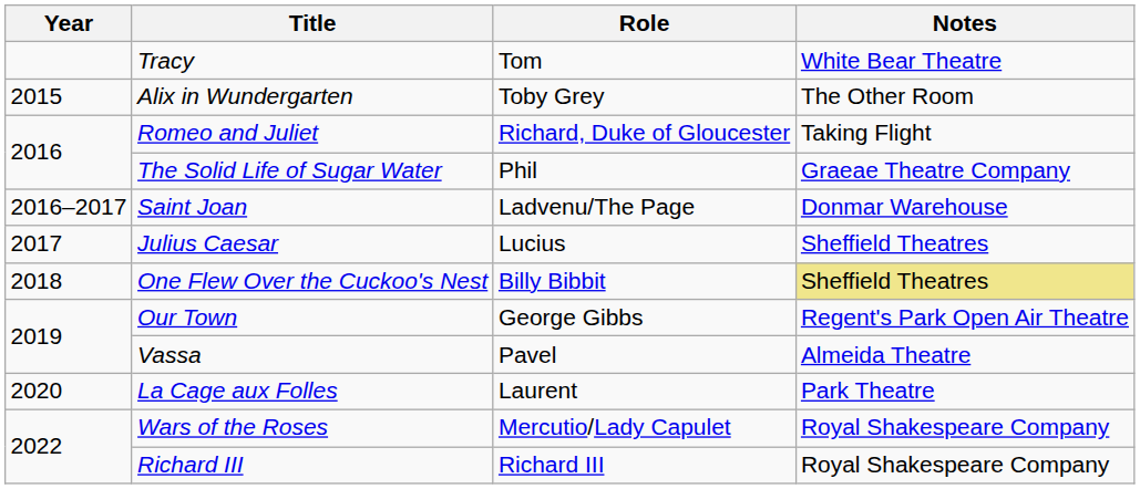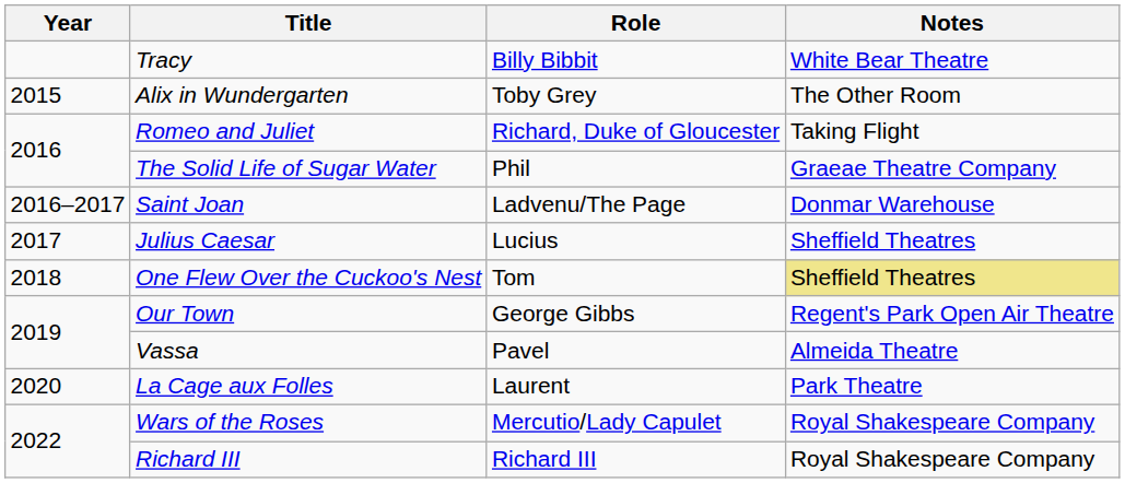Tracy | Role: Tom -> Billy Bibbit
One Flew Over the Cuckoo's Nest | Role: Billy Bibbit -> Tom
